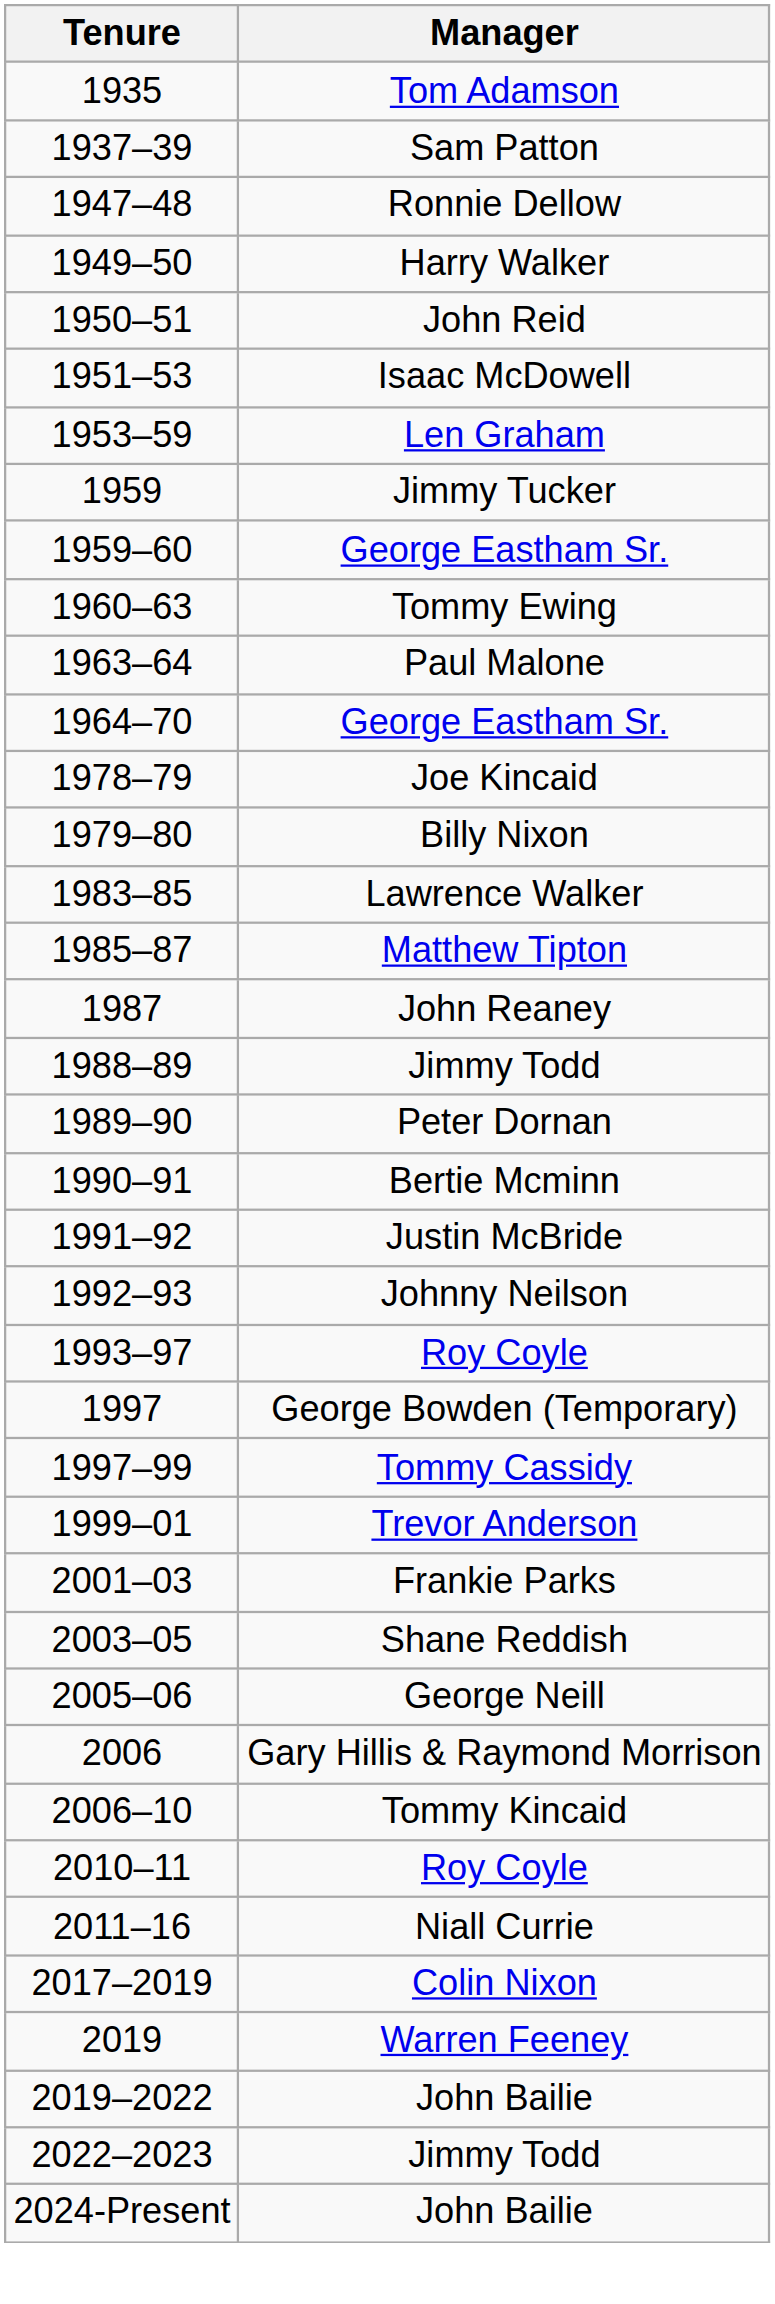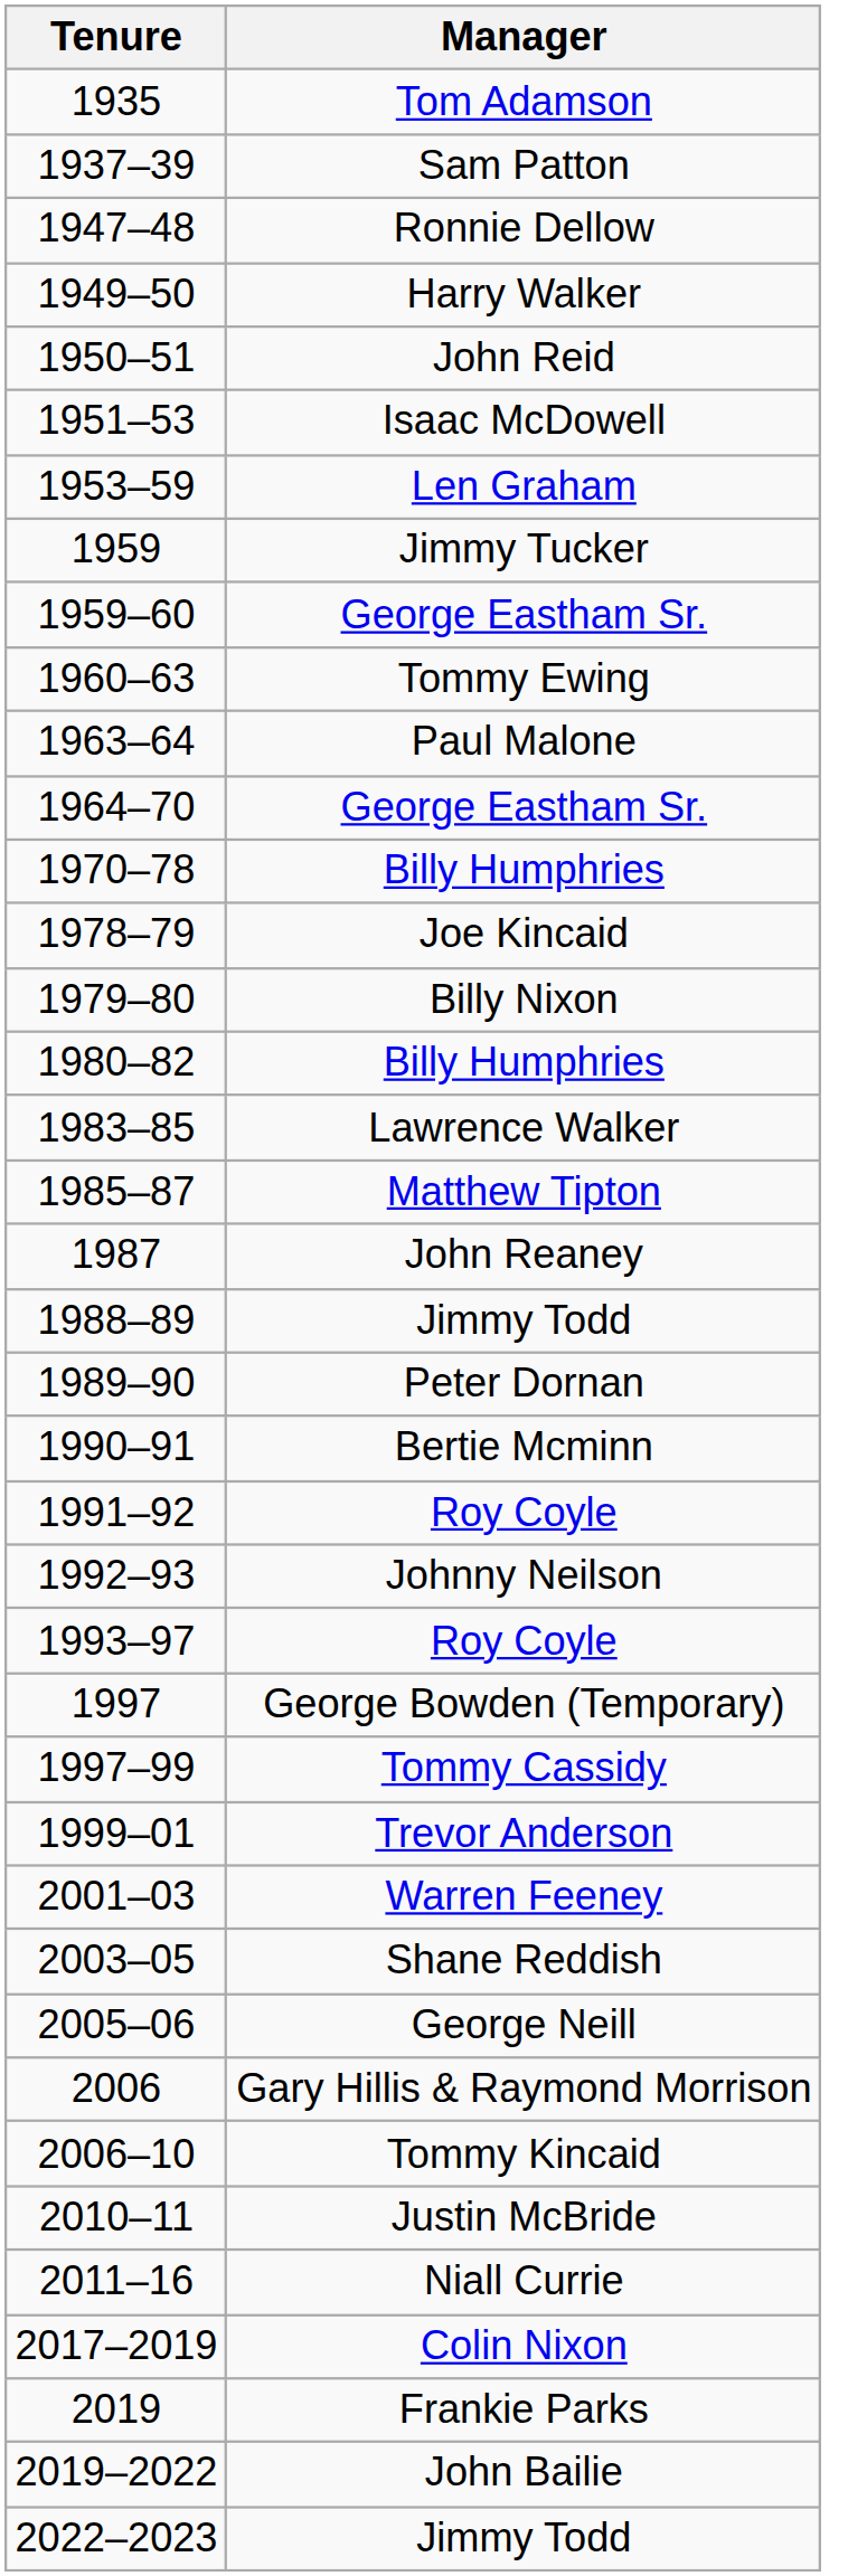+ row: 1970–78 | Billy Humphries
+ row: 1980–82 | Billy Humphries
1991–92 | Manager: Justin McBride -> Roy Coyle
2001–03 | Manager: Frankie Parks -> Warren Feeney
2010–11 | Manager: Roy Coyle -> Justin McBride
2019 | Manager: Warren Feeney -> Frankie Parks
- row: 2024-Present | John Bailie
